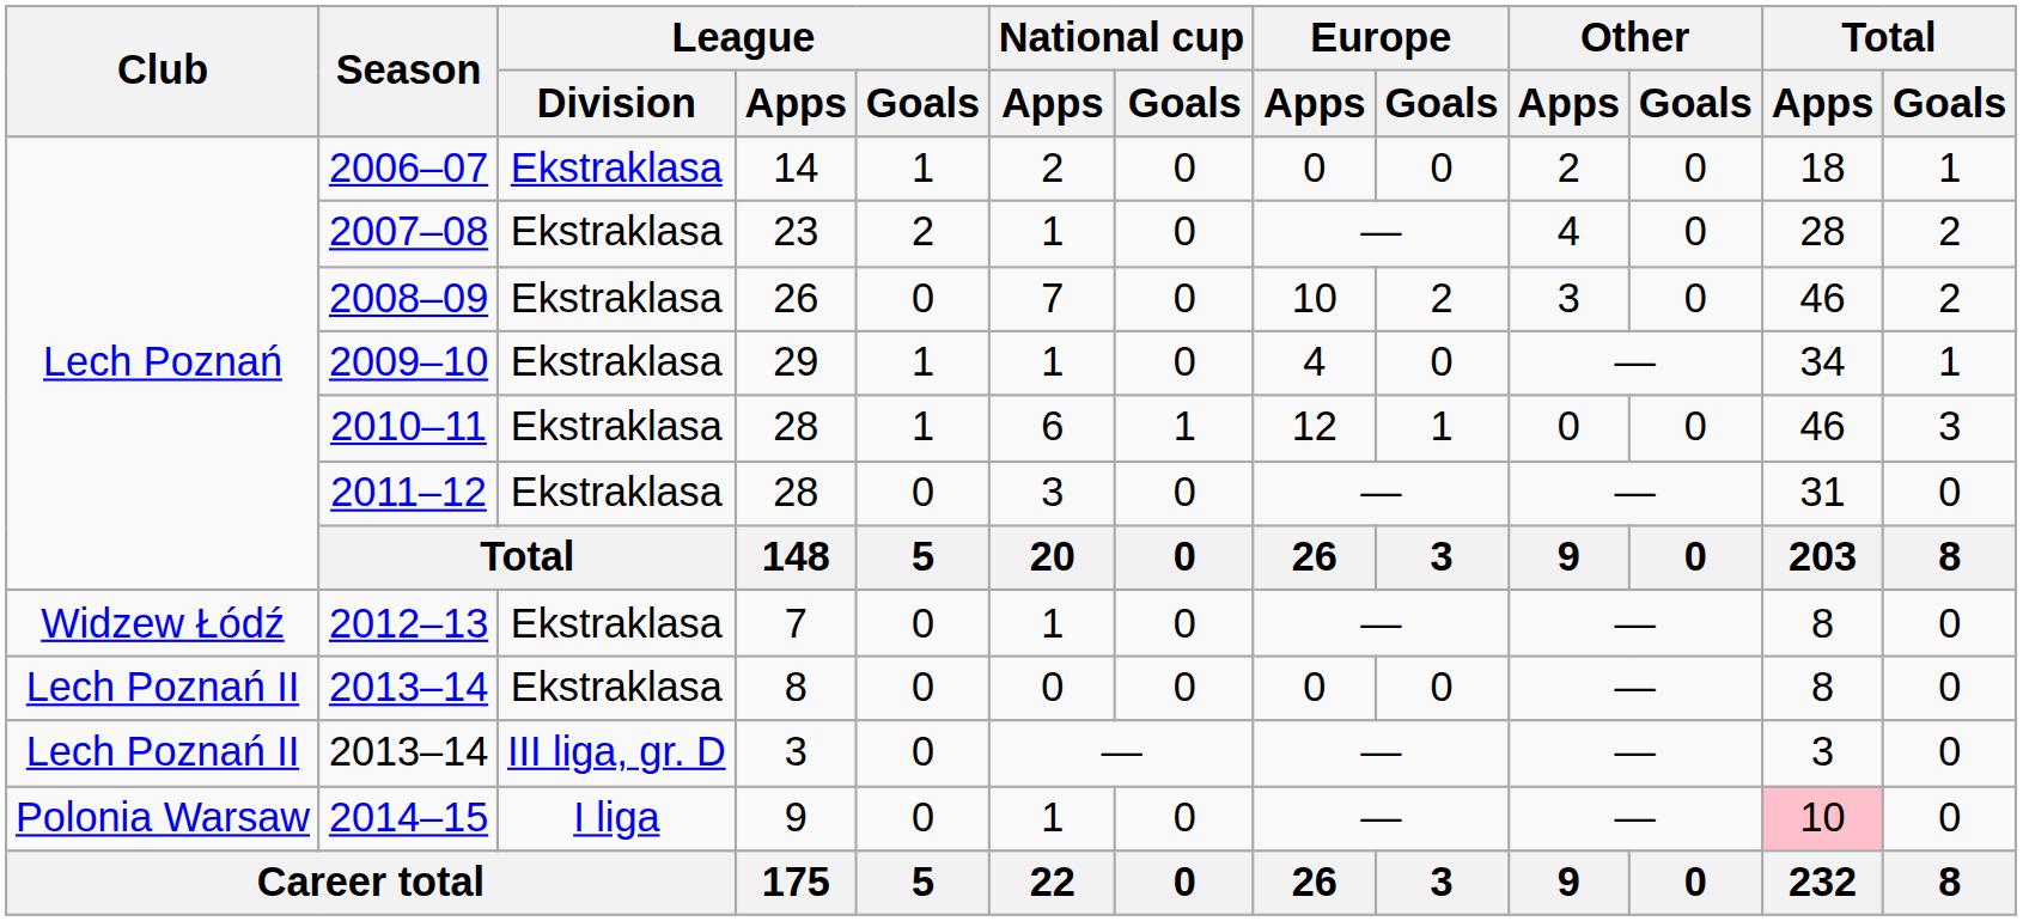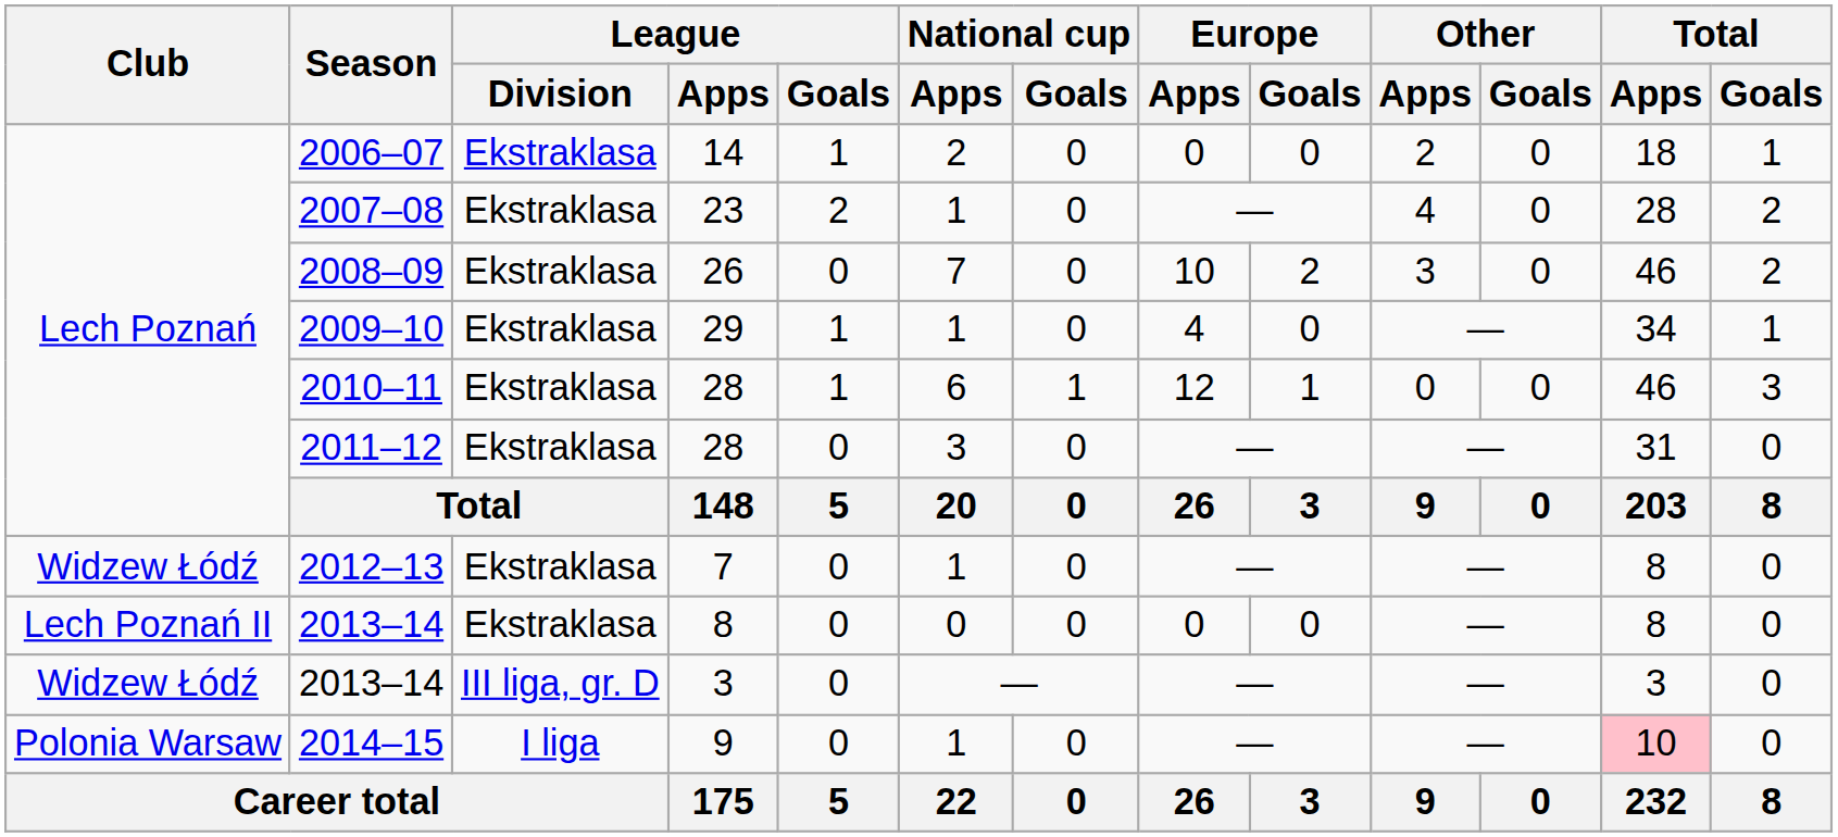2013–14 / 3 | Club: Lech Poznań II -> Widzew Łódź
